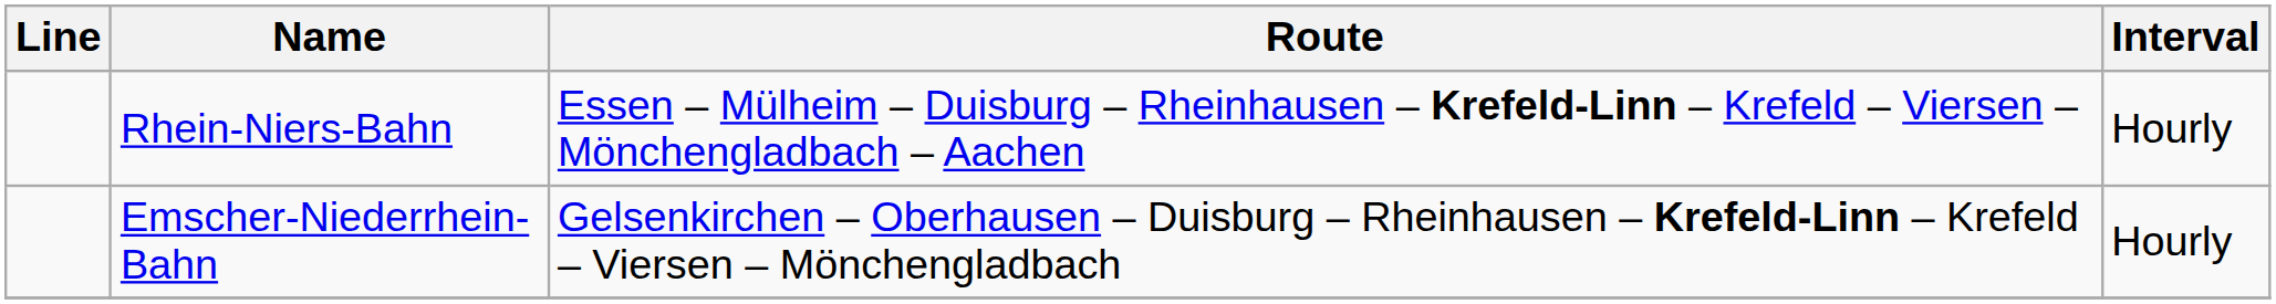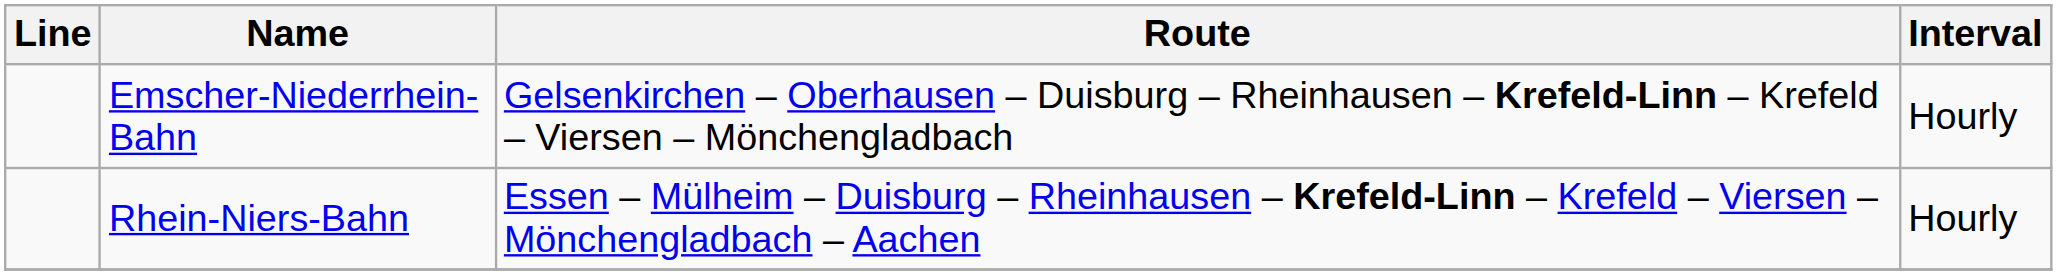rows swapped: Rhein-Niers-Bahn <-> Emscher-Niederrhein-Bahn
